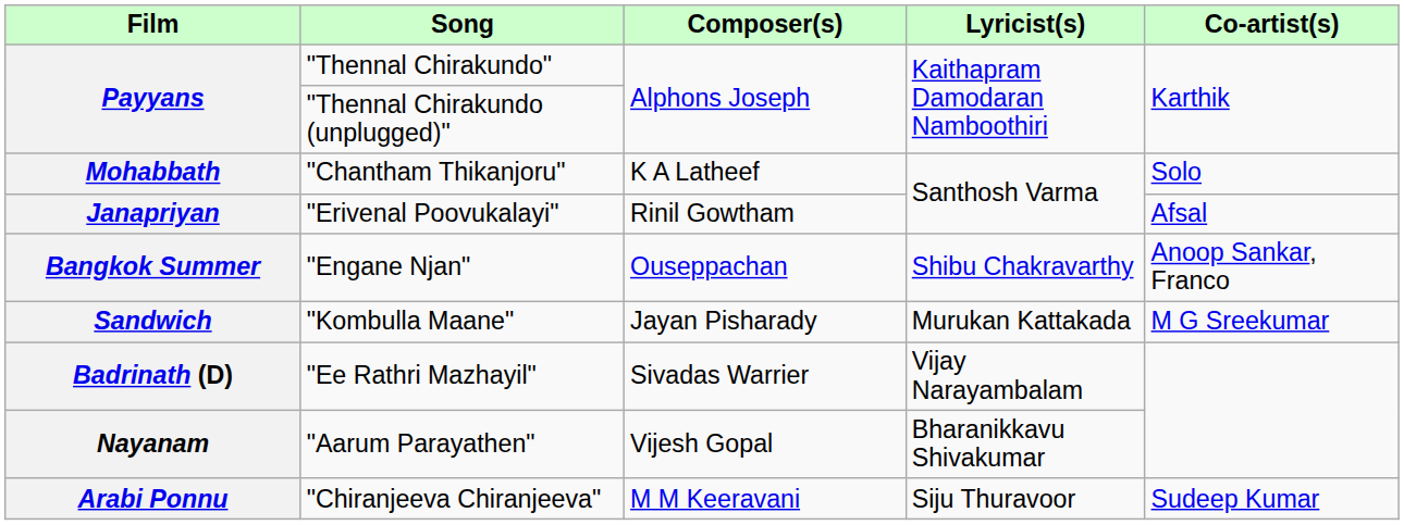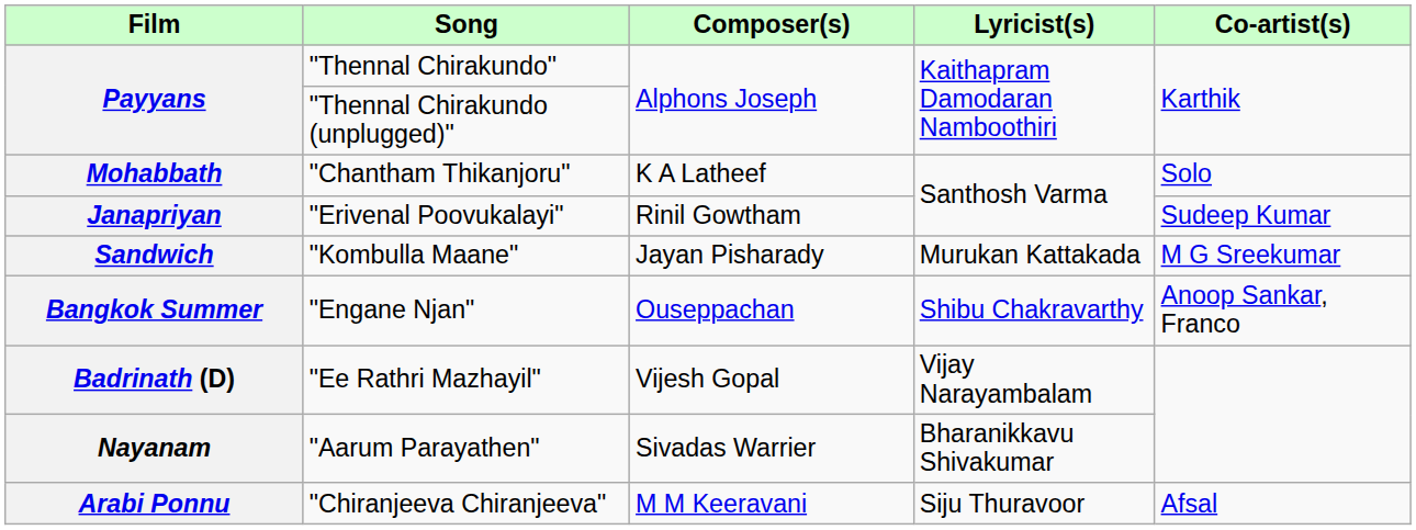"Erivenal Poovukalayi" | Co-artist(s): Afsal -> Sudeep Kumar
rows swapped: "Engane Njan" <-> "Kombulla Maane"
"Ee Rathri Mazhayil" | Composer(s): Sivadas Warrier -> Vijesh Gopal
"Aarum Parayathen" | Composer(s): Vijesh Gopal -> Sivadas Warrier
"Chiranjeeva Chiranjeeva" | Co-artist(s): Sudeep Kumar -> Afsal
